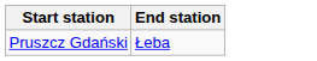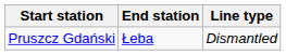+ column: Line type | Dismantled
